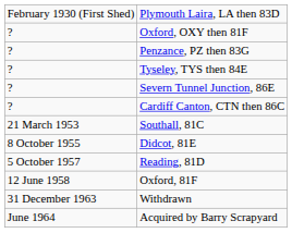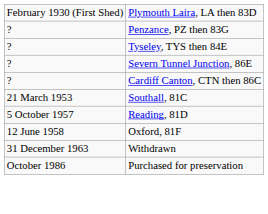- row: ? | Oxford, OXY then 81F
- row: 8 October 1955 | Didcot, 81E
- row: June 1964 | Acquired by Barry Scrapyard
+ row: October 1986 | Purchased for preservation
